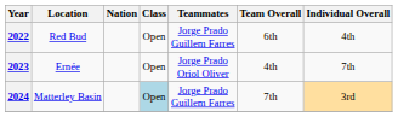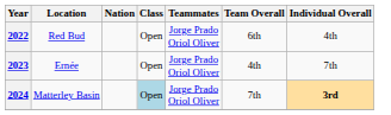2022 | Teammates: Jorge Prado Guillem Farres -> Jorge Prado Oriol Oliver
2024 | Teammates: Jorge Prado Guillem Farres -> Jorge Prado Oriol Oliver
2024 | Individual Overall: normal -> bold
